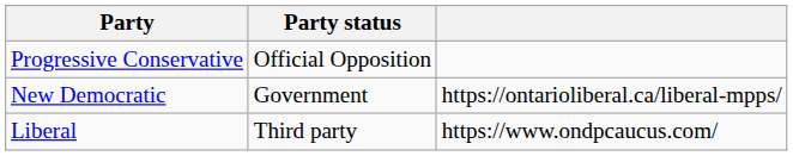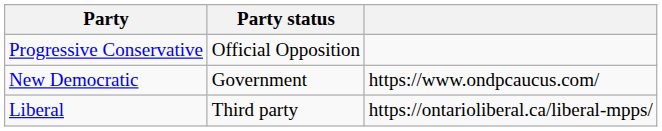New Democratic | column 3: https://ontarioliberal.ca/liberal-mpps/ -> https://www.ondpcaucus.com/
Liberal | column 3: https://www.ondpcaucus.com/ -> https://ontarioliberal.ca/liberal-mpps/
